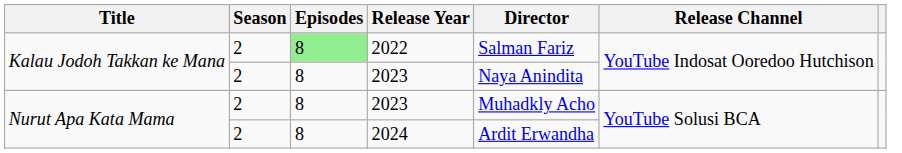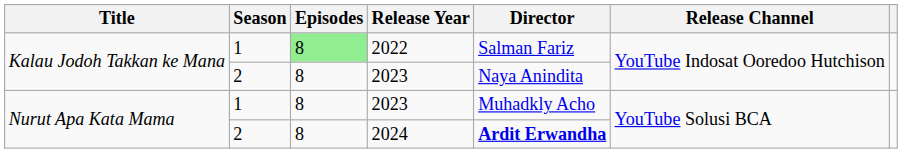2022 | Season: 2 -> 1
Nurut Apa Kata Mama / 2023 | Season: 2 -> 1
2024 | Director: normal -> bold
